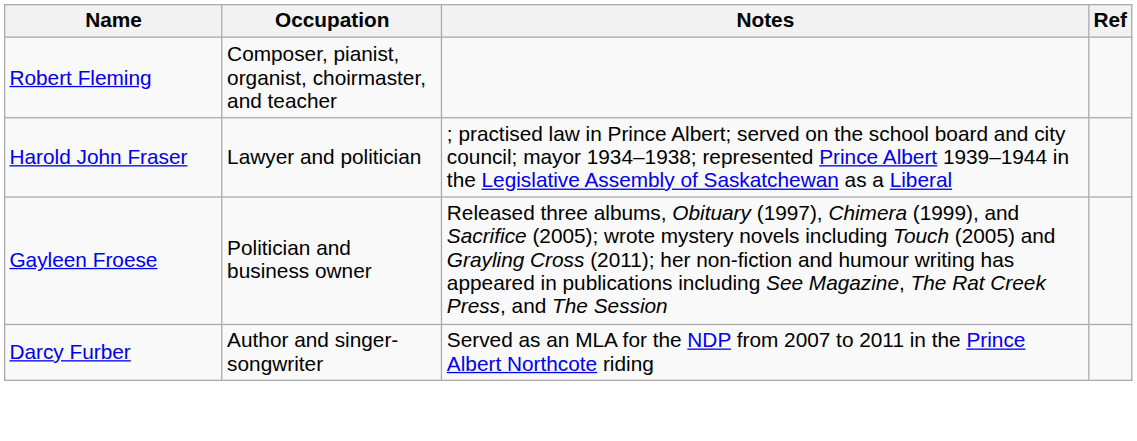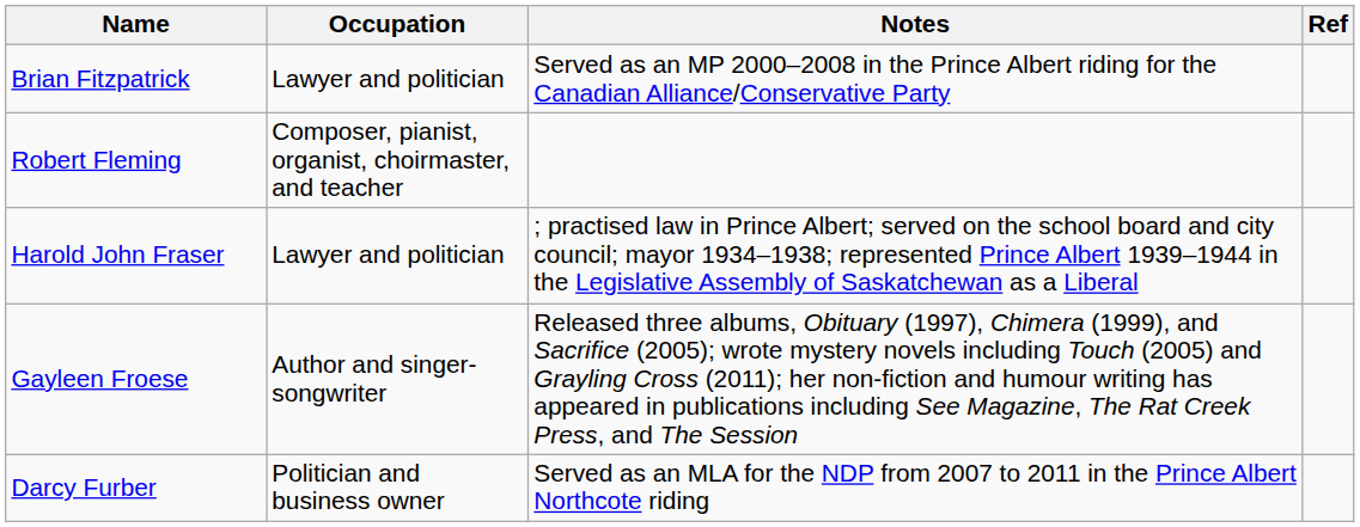+ row: Brian Fitzpatrick | Lawyer and politician | Served as an MP 2000–2008 in the Prince Albert riding for the Canadian Alliance/Conservative Party
Gayleen Froese | Occupation: Politician and business owner -> Author and singer-songwriter
Darcy Furber | Occupation: Author and singer-songwriter -> Politician and business owner
